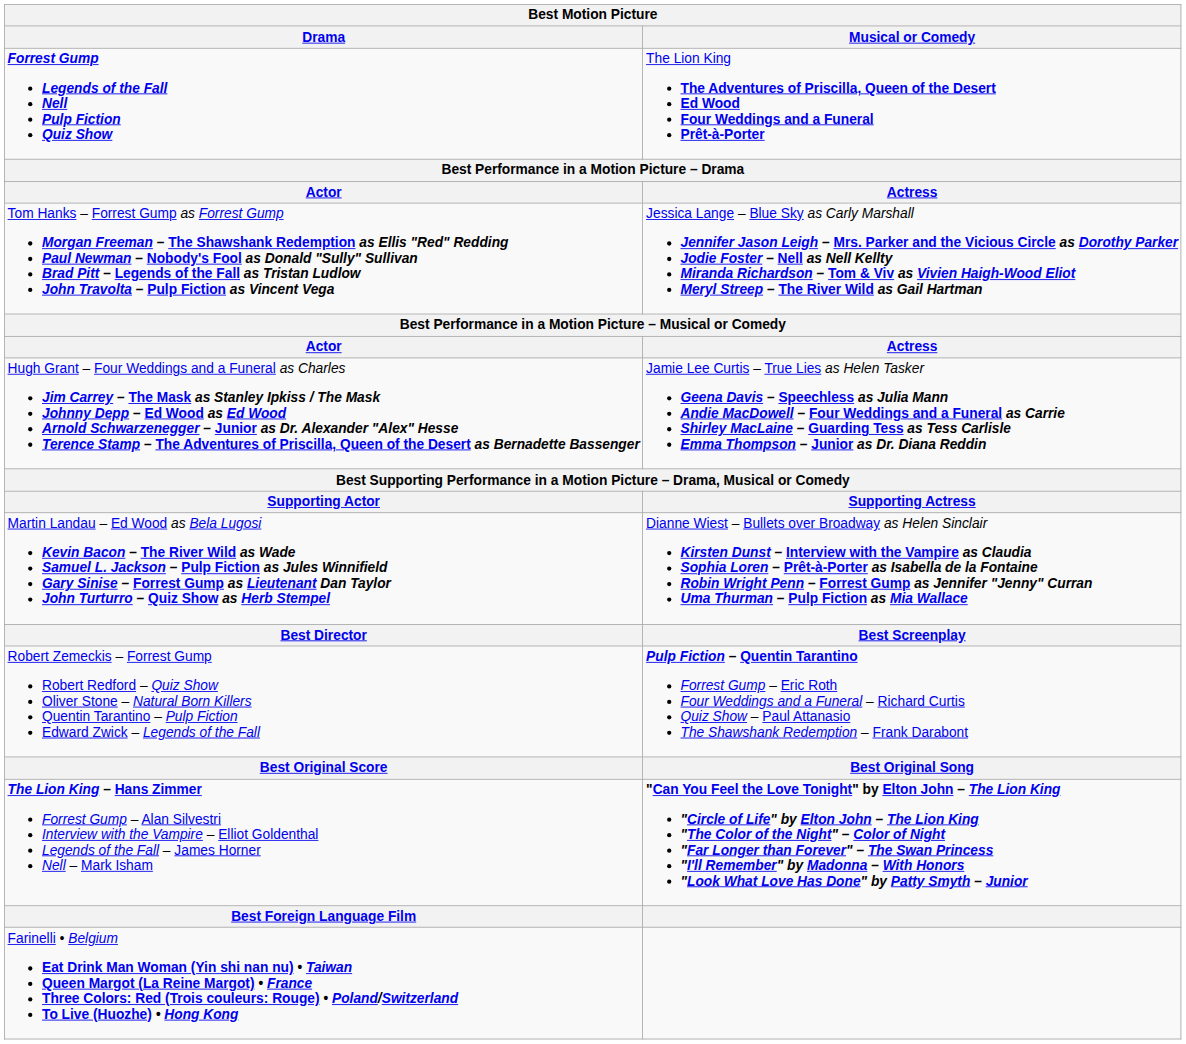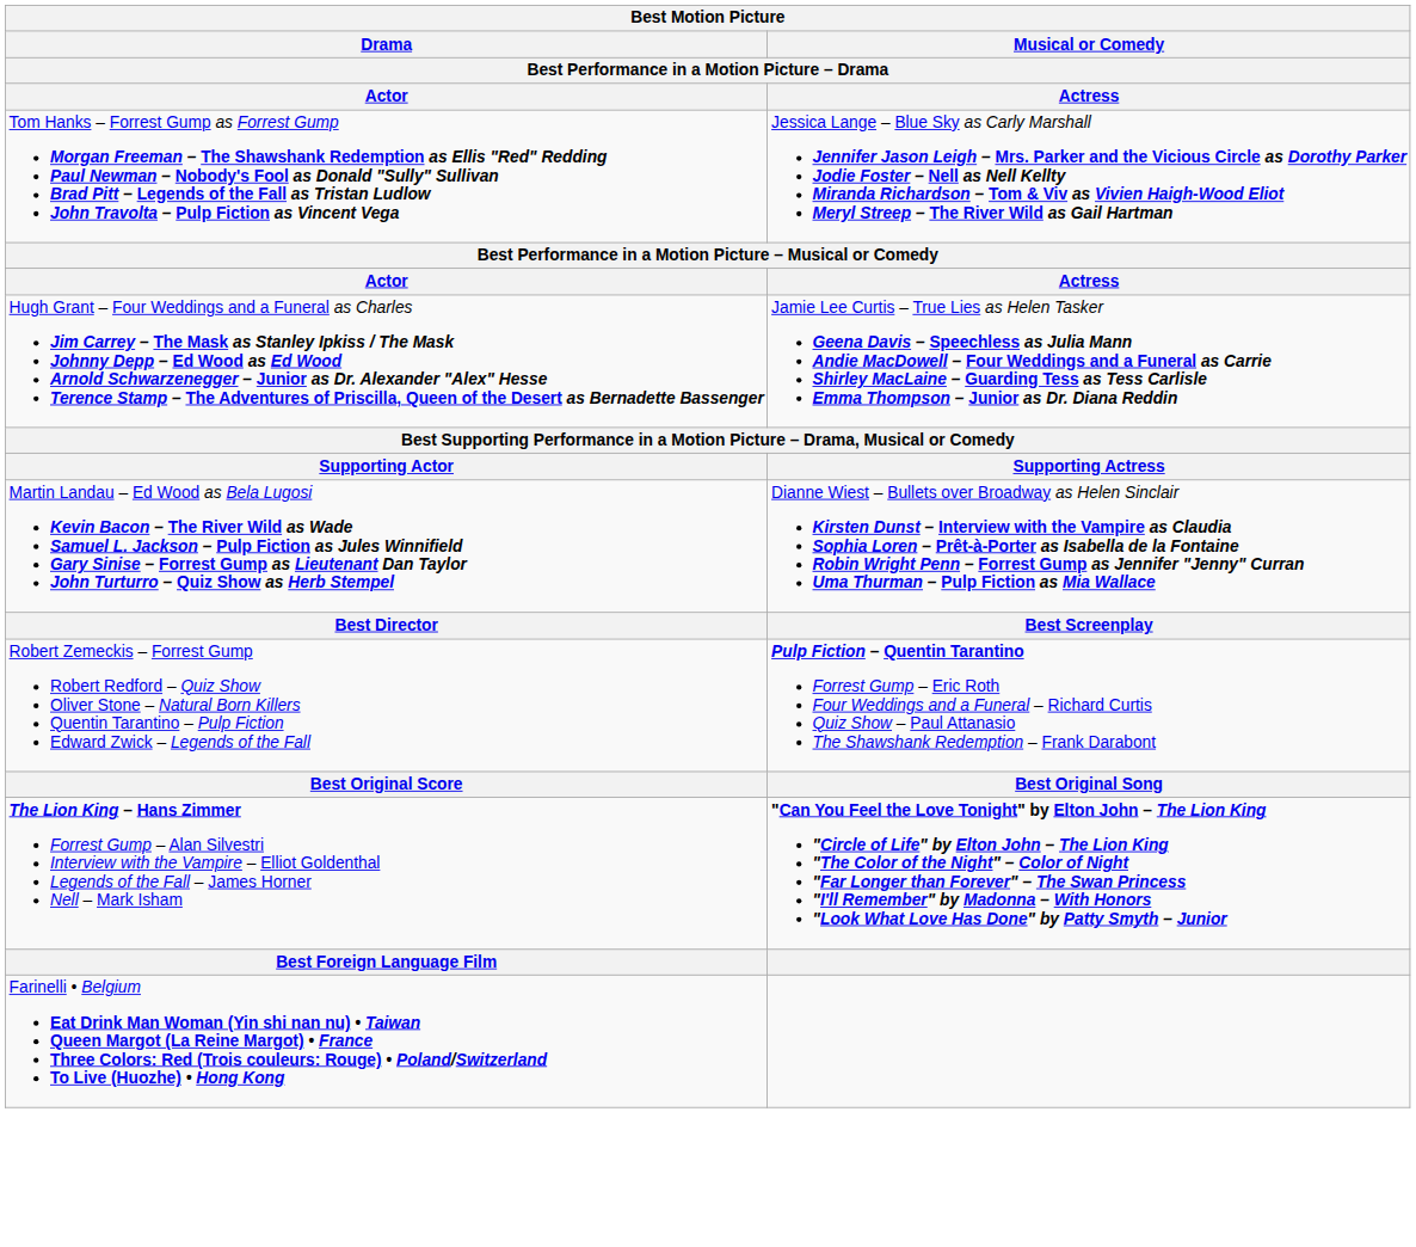- row: Forrest Gump Legends of the Fall Nell Pulp Fiction Quiz Show | The Lion King The Adventures of Priscilla, Queen of the Desert Ed Wood Four Weddings and a Funeral Prêt-à-Porter
